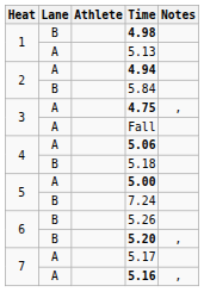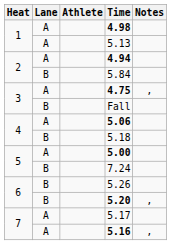4.98 | Lane: B -> A
Fall | Lane: A -> B
